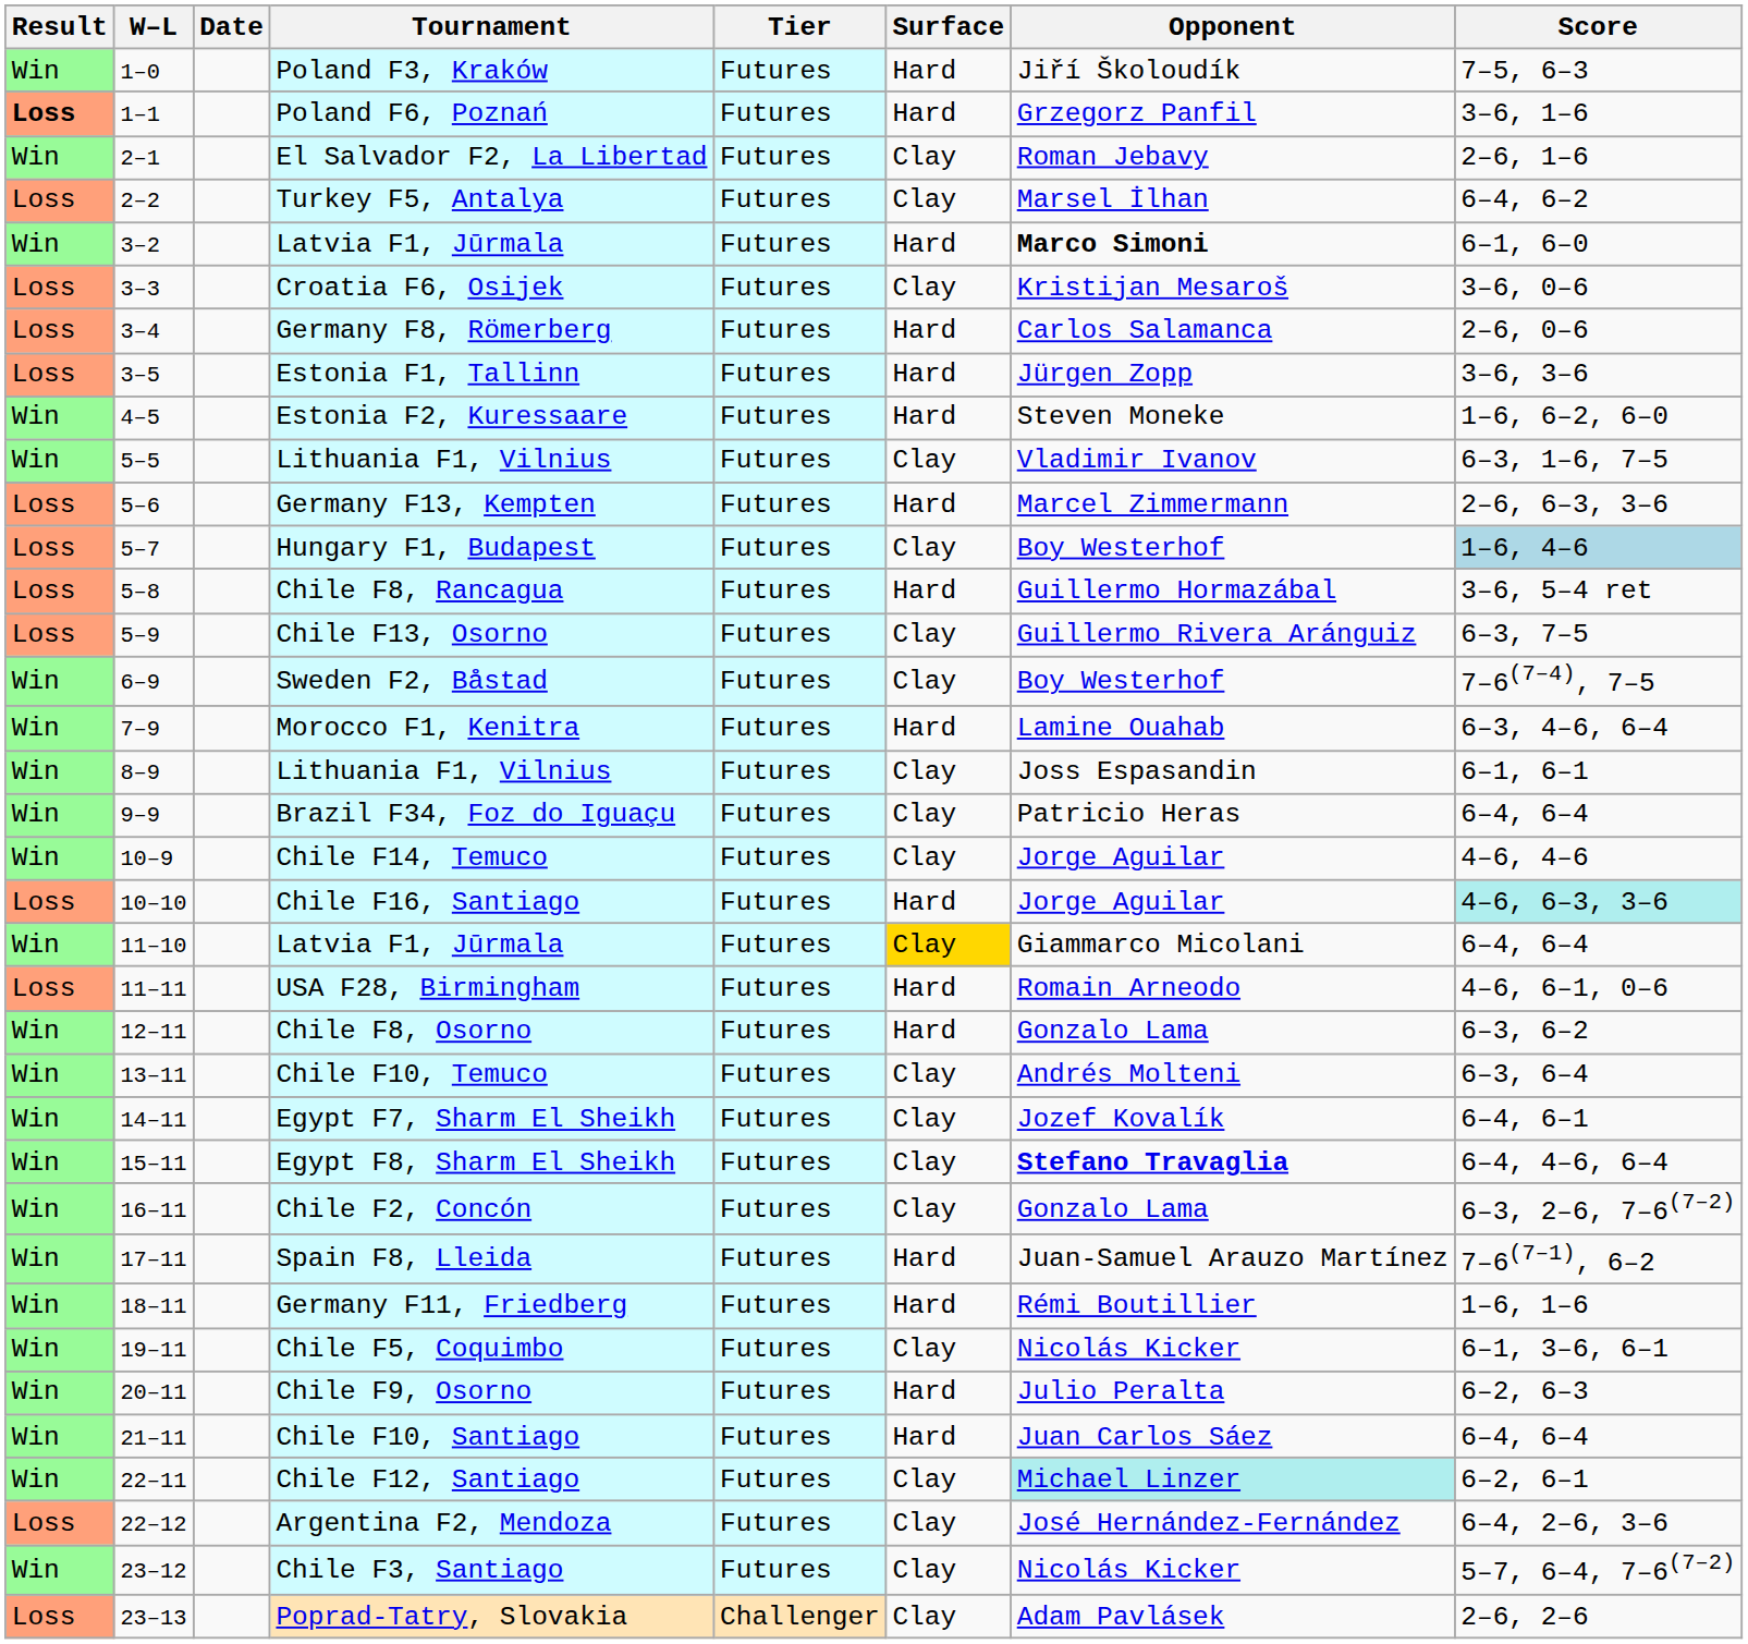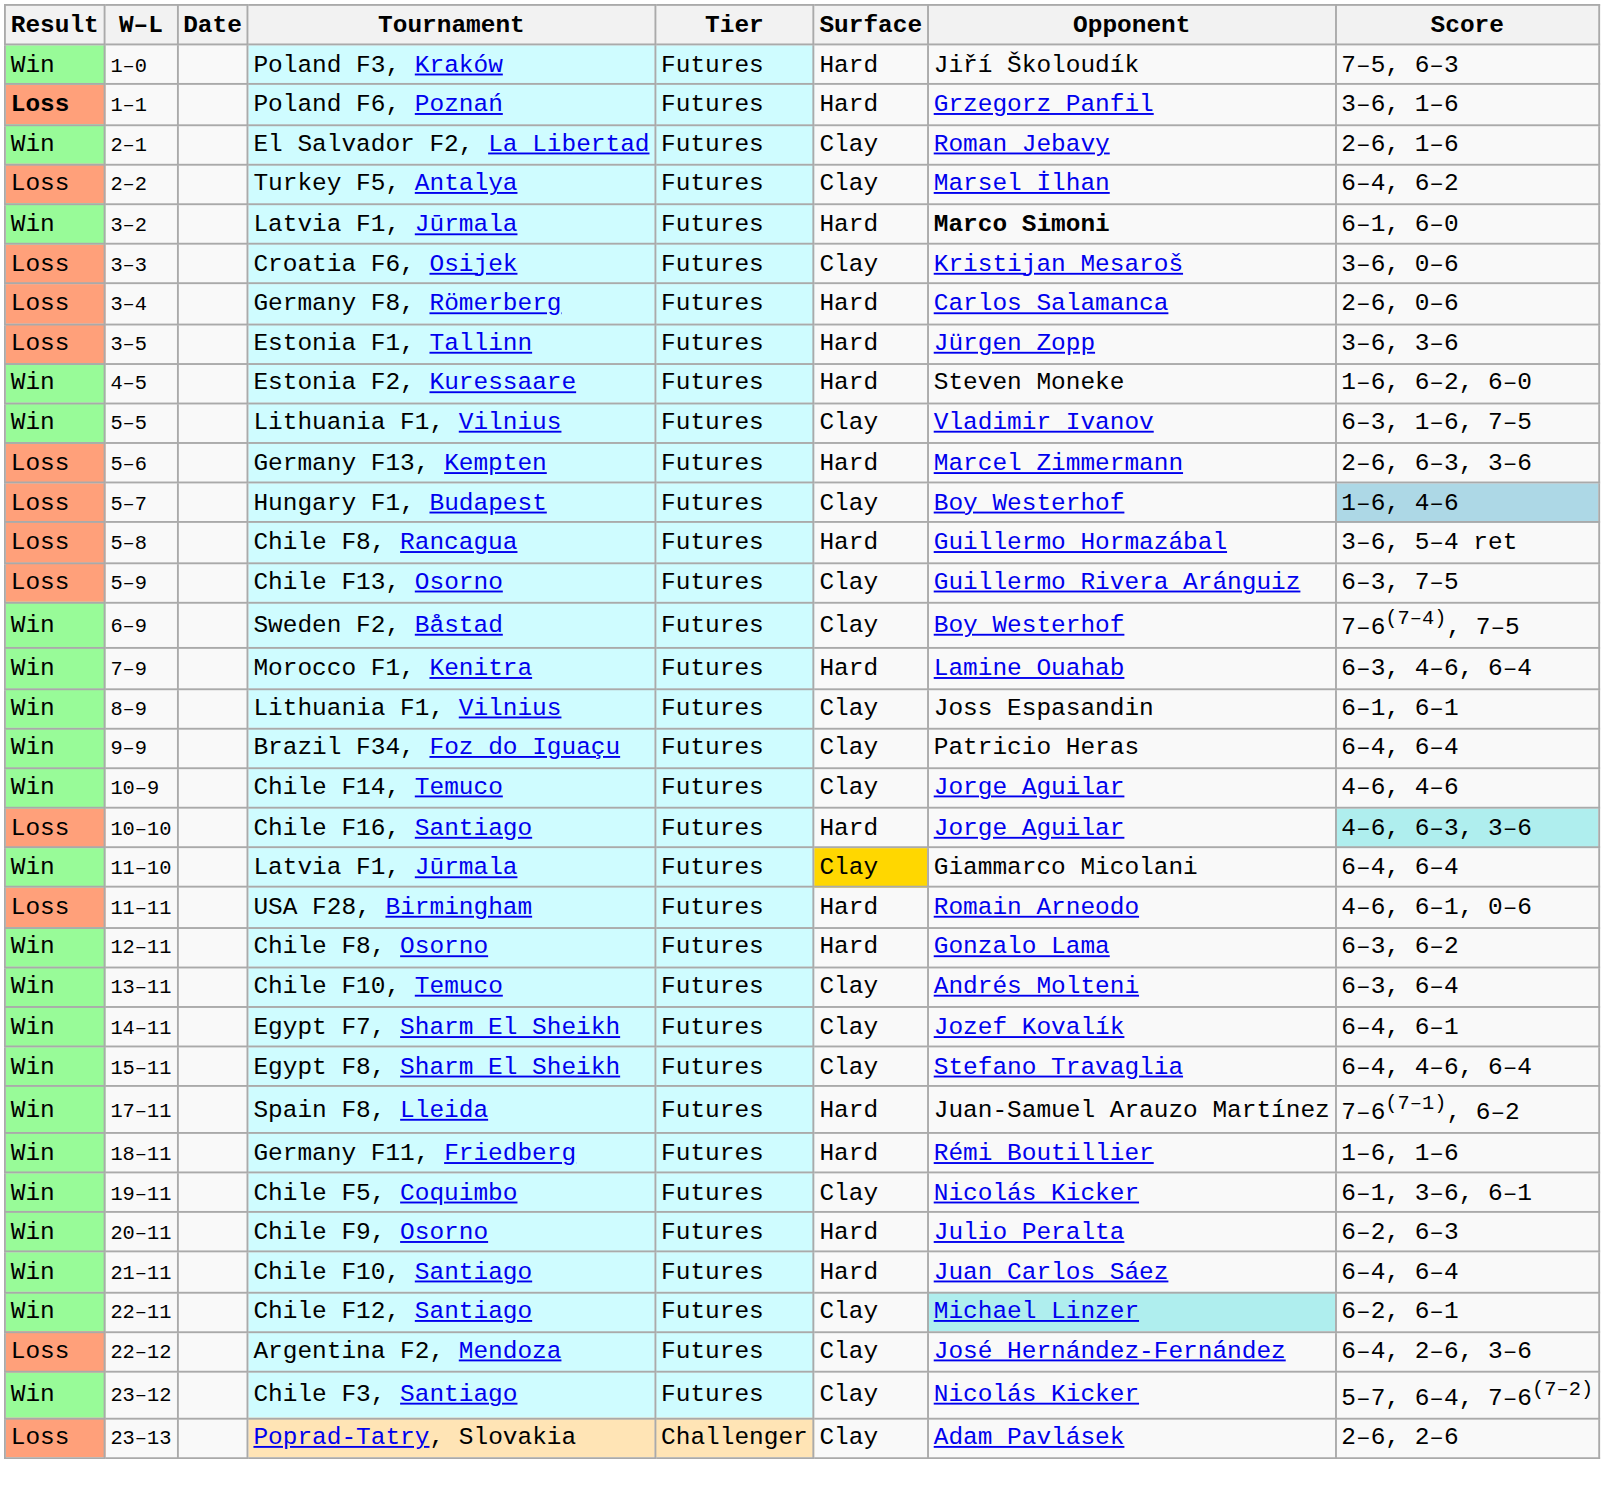Egypt F8, Sharm El Sheikh | Opponent: bold -> normal
- row: Win | 16–11 | Chile F2, Concón | Futures | Clay | Gonzalo Lama | 6–3, 2–6, 7–6(7–2)
